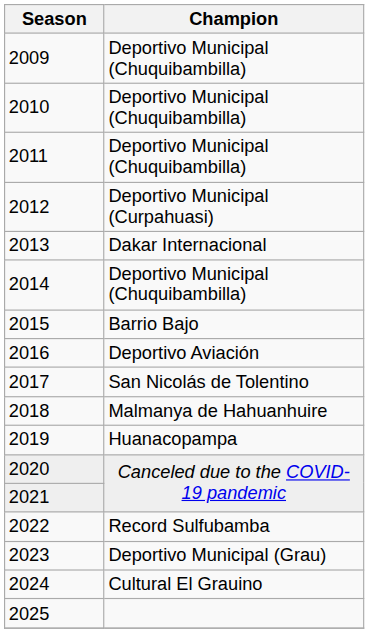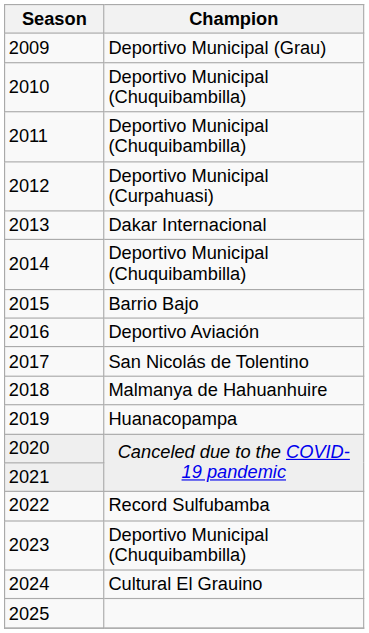2009 | Champion: Deportivo Municipal (Chuquibambilla) -> Deportivo Municipal (Grau)
2023 | Champion: Deportivo Municipal (Grau) -> Deportivo Municipal (Chuquibambilla)
